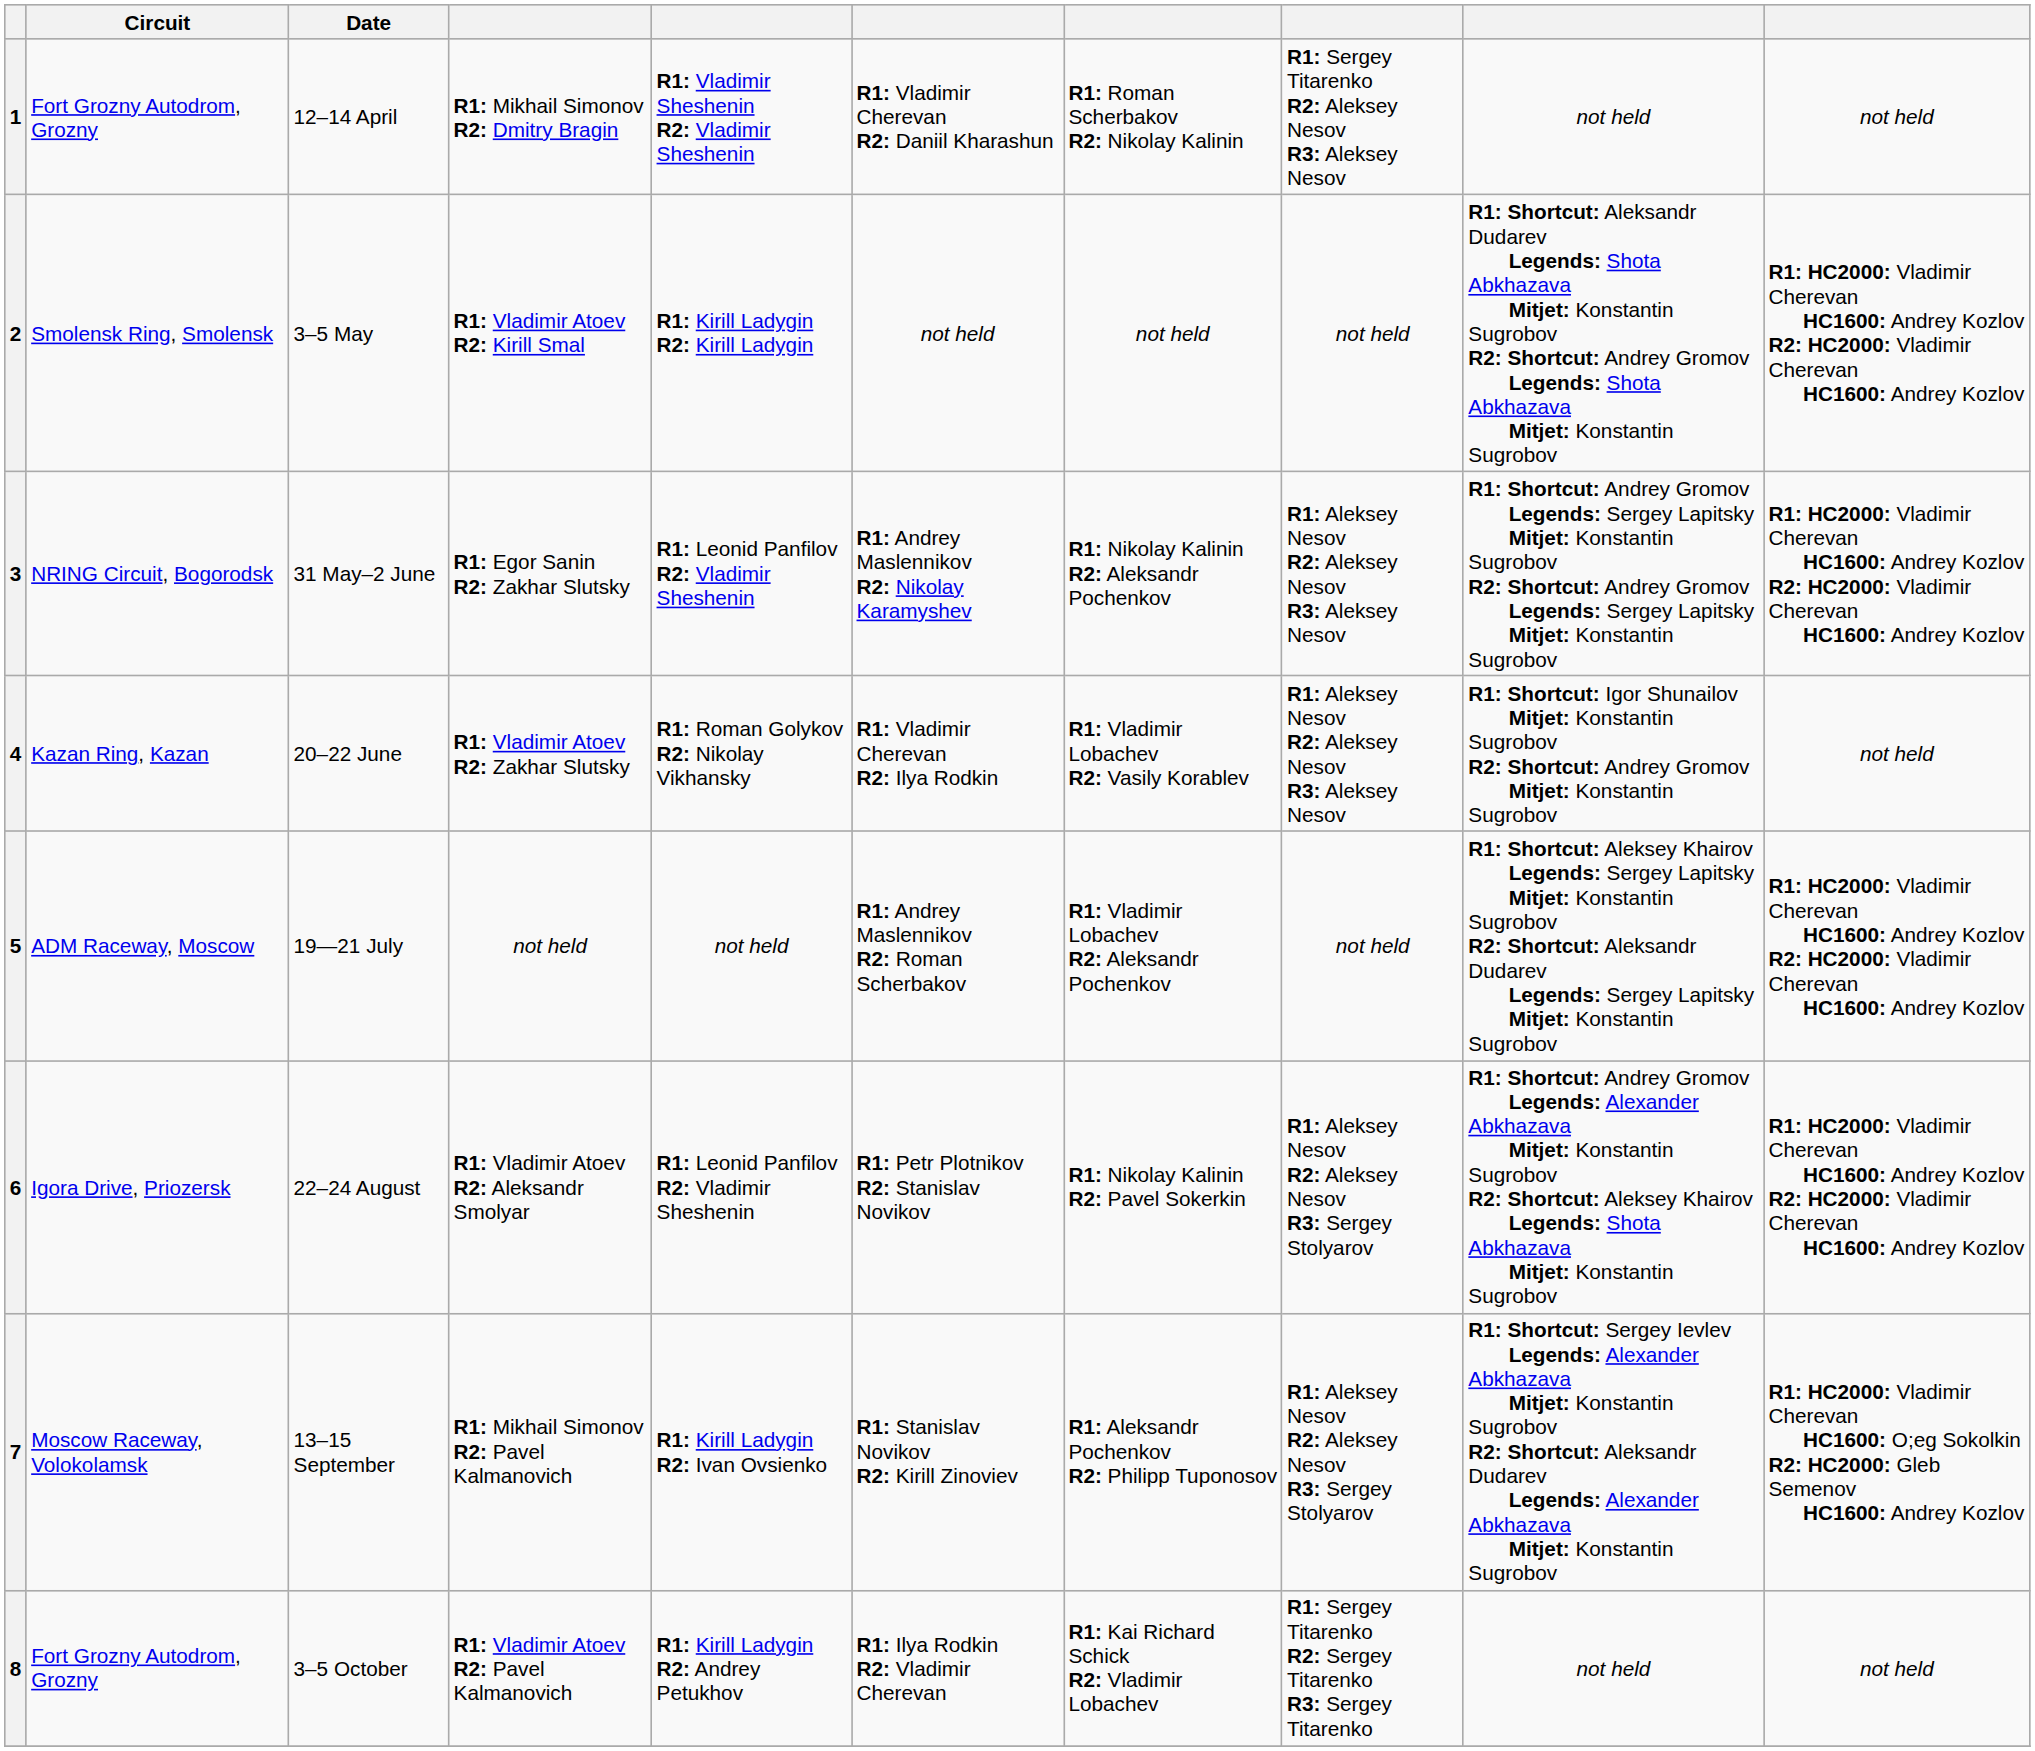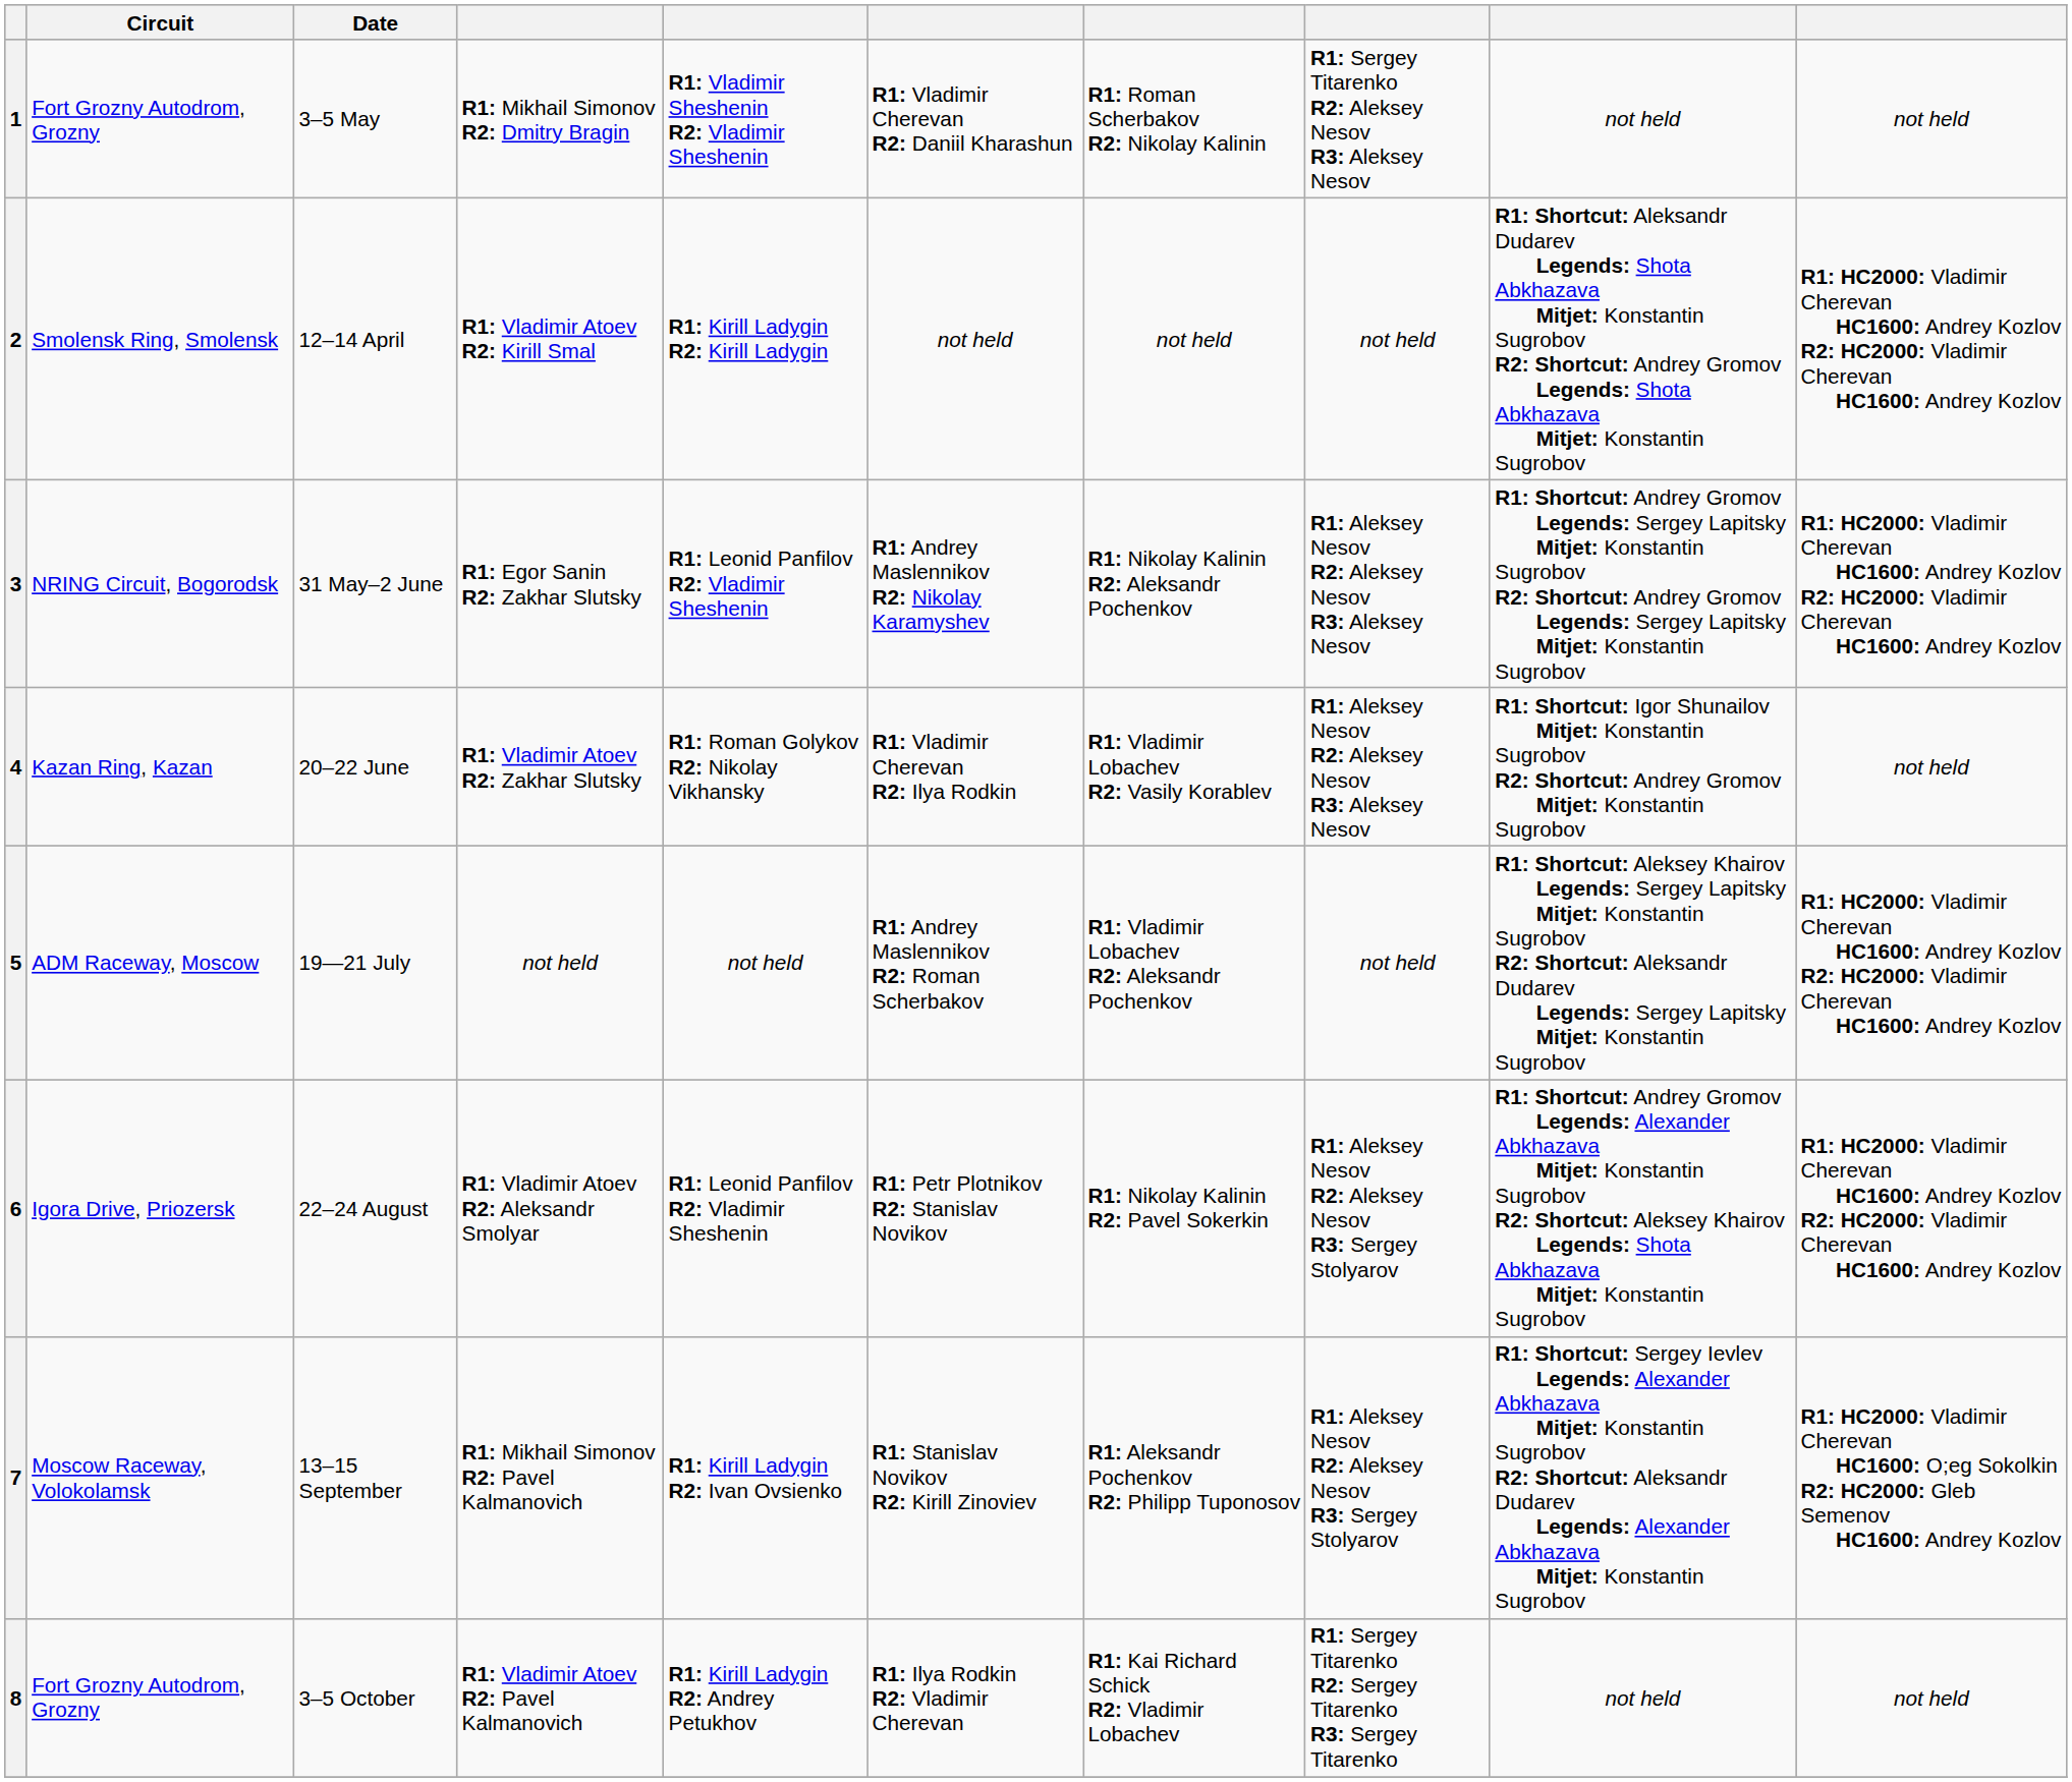1 | Date: 12–14 April -> 3–5 May
2 | Date: 3–5 May -> 12–14 April
